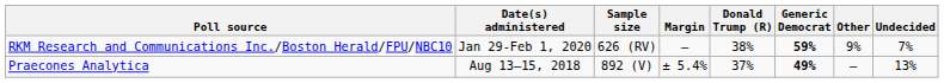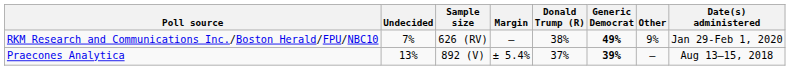columns swapped: Date(s) administered <-> Undecided
RKM Research and Communications Inc./Boston Herald/FPU/NBC10 | Generic Democrat: 59% -> 49%
Praecones Analytica | Generic Democrat: 49% -> 39%
